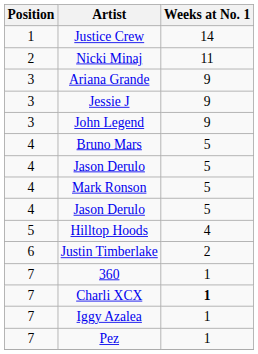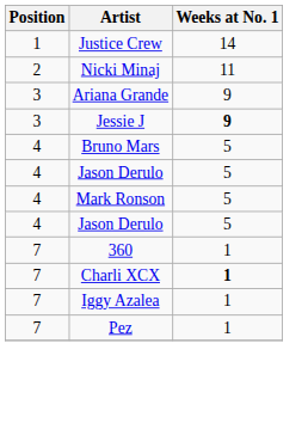Jessie J | Weeks at No. 1: normal -> bold
- row: 3 | John Legend | 9
- row: 5 | Hilltop Hoods | 4
- row: 6 | Justin Timberlake | 2
